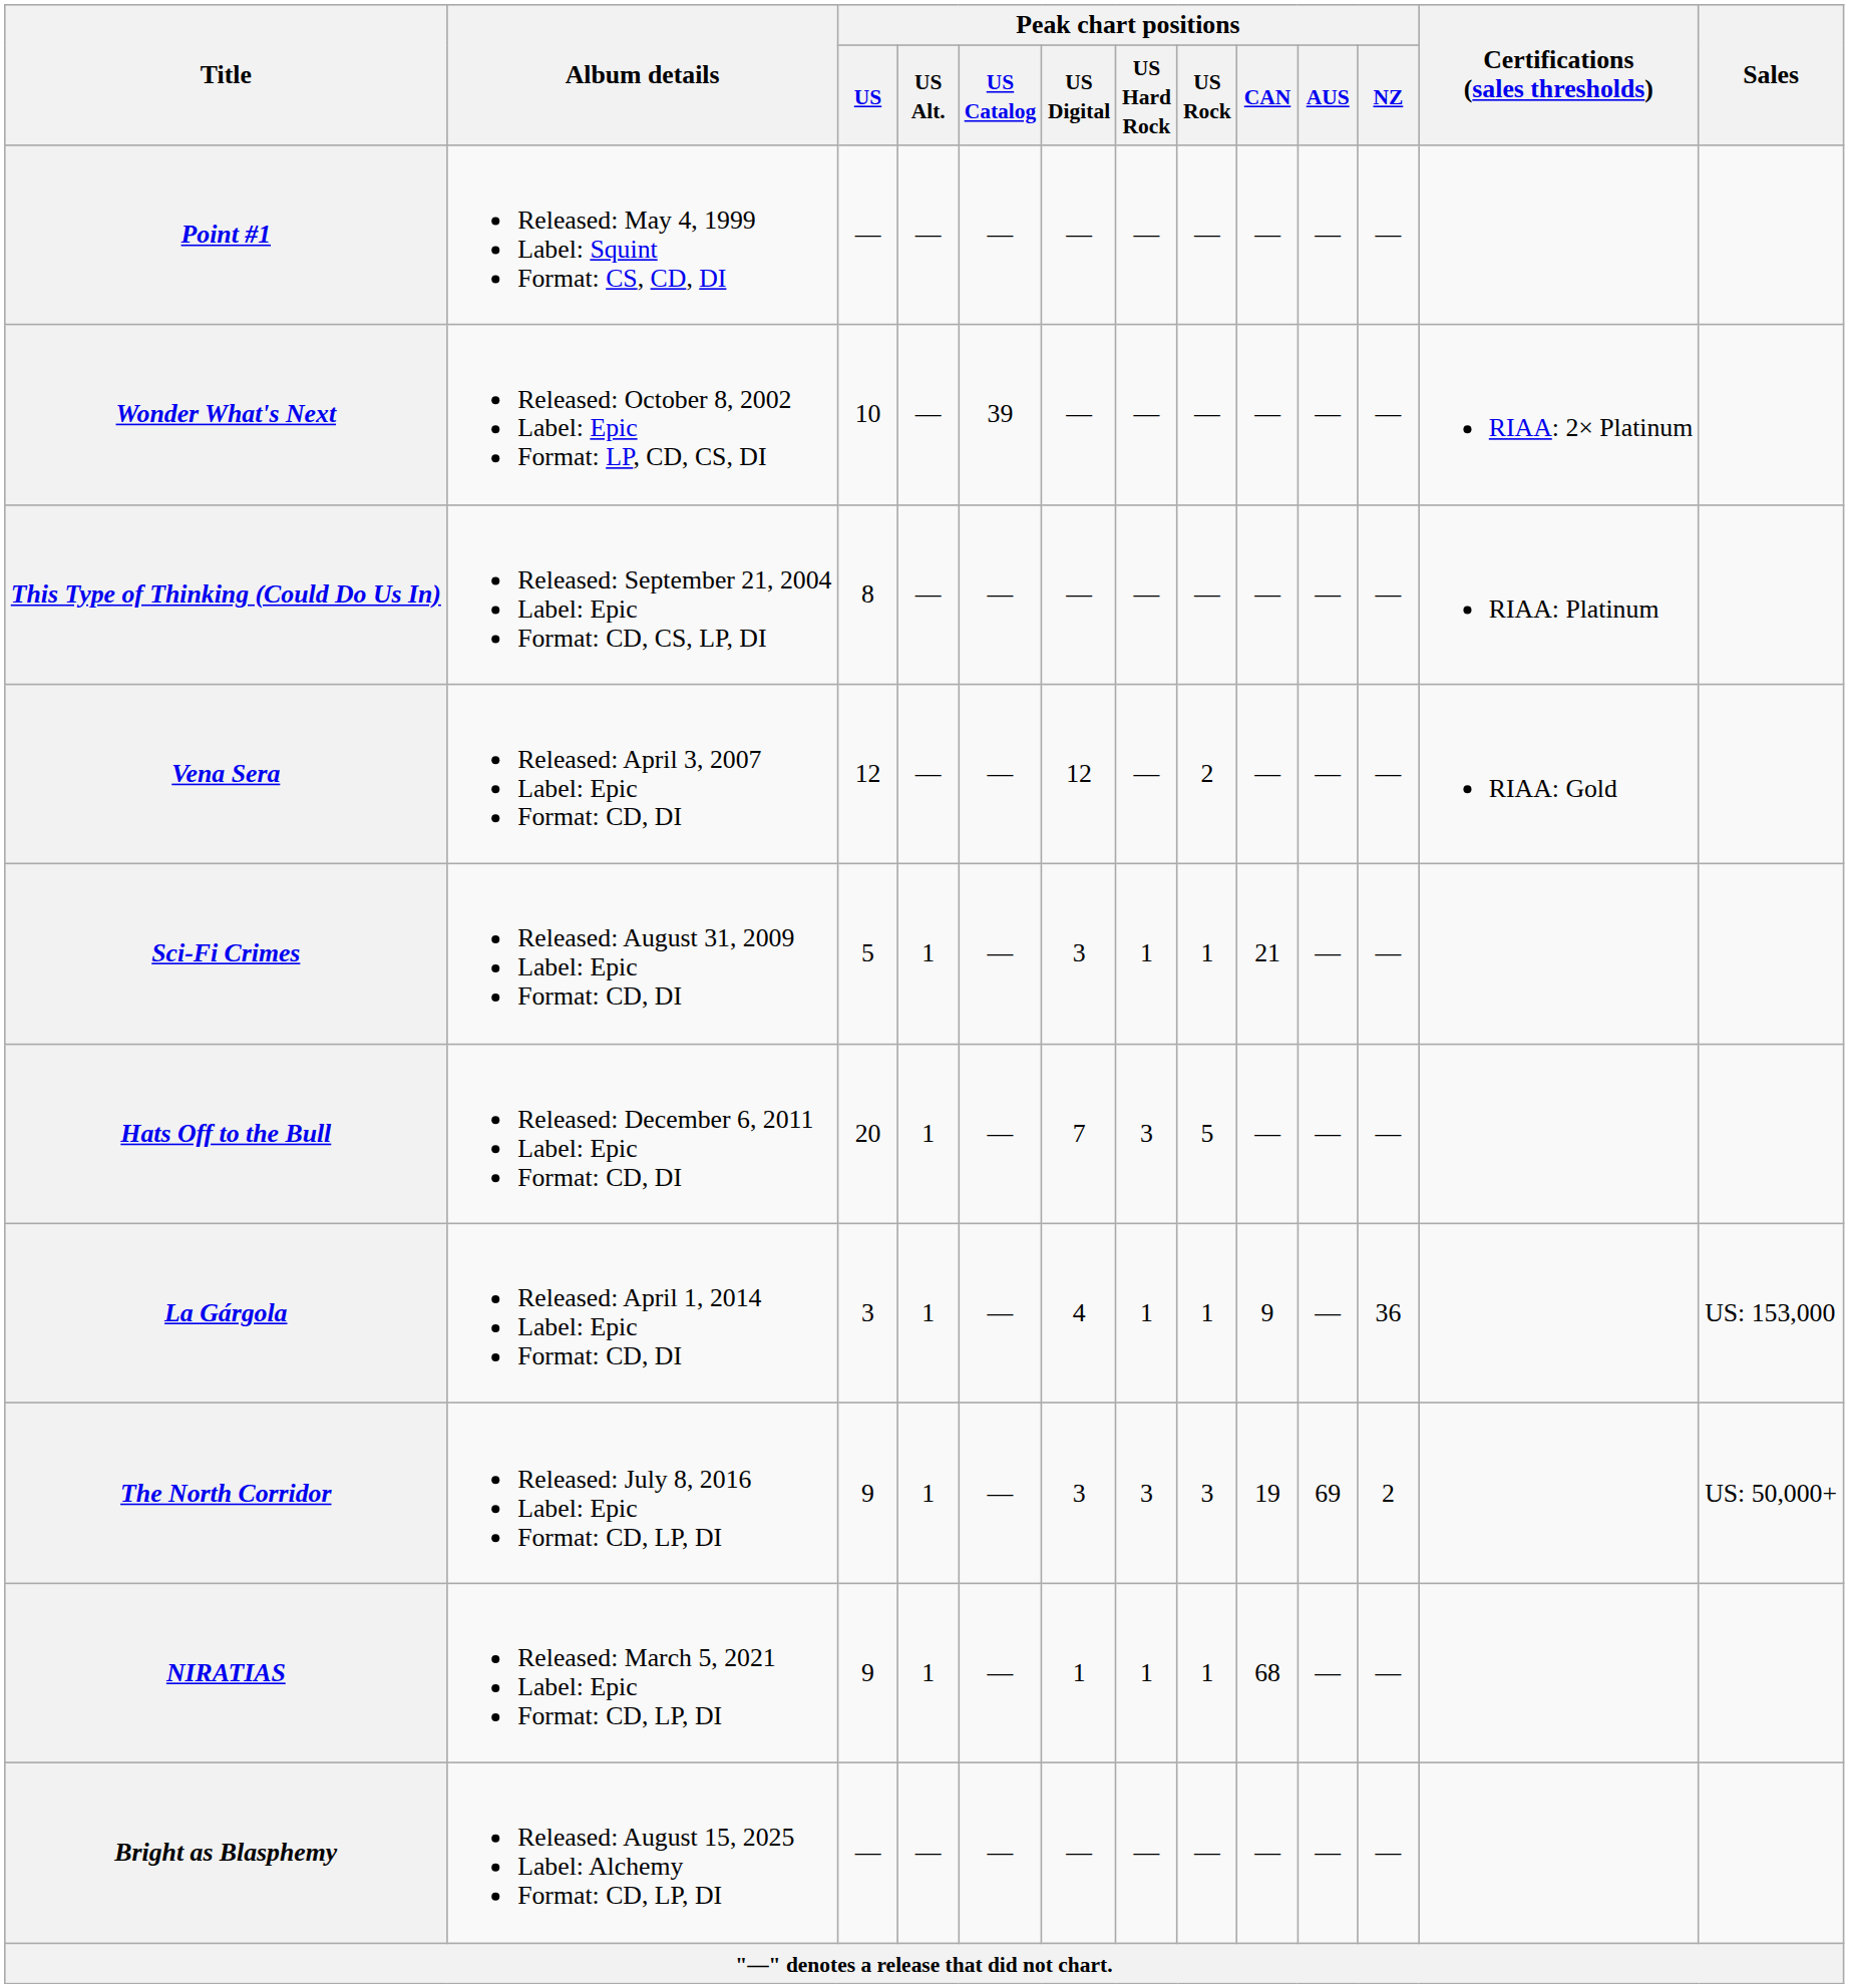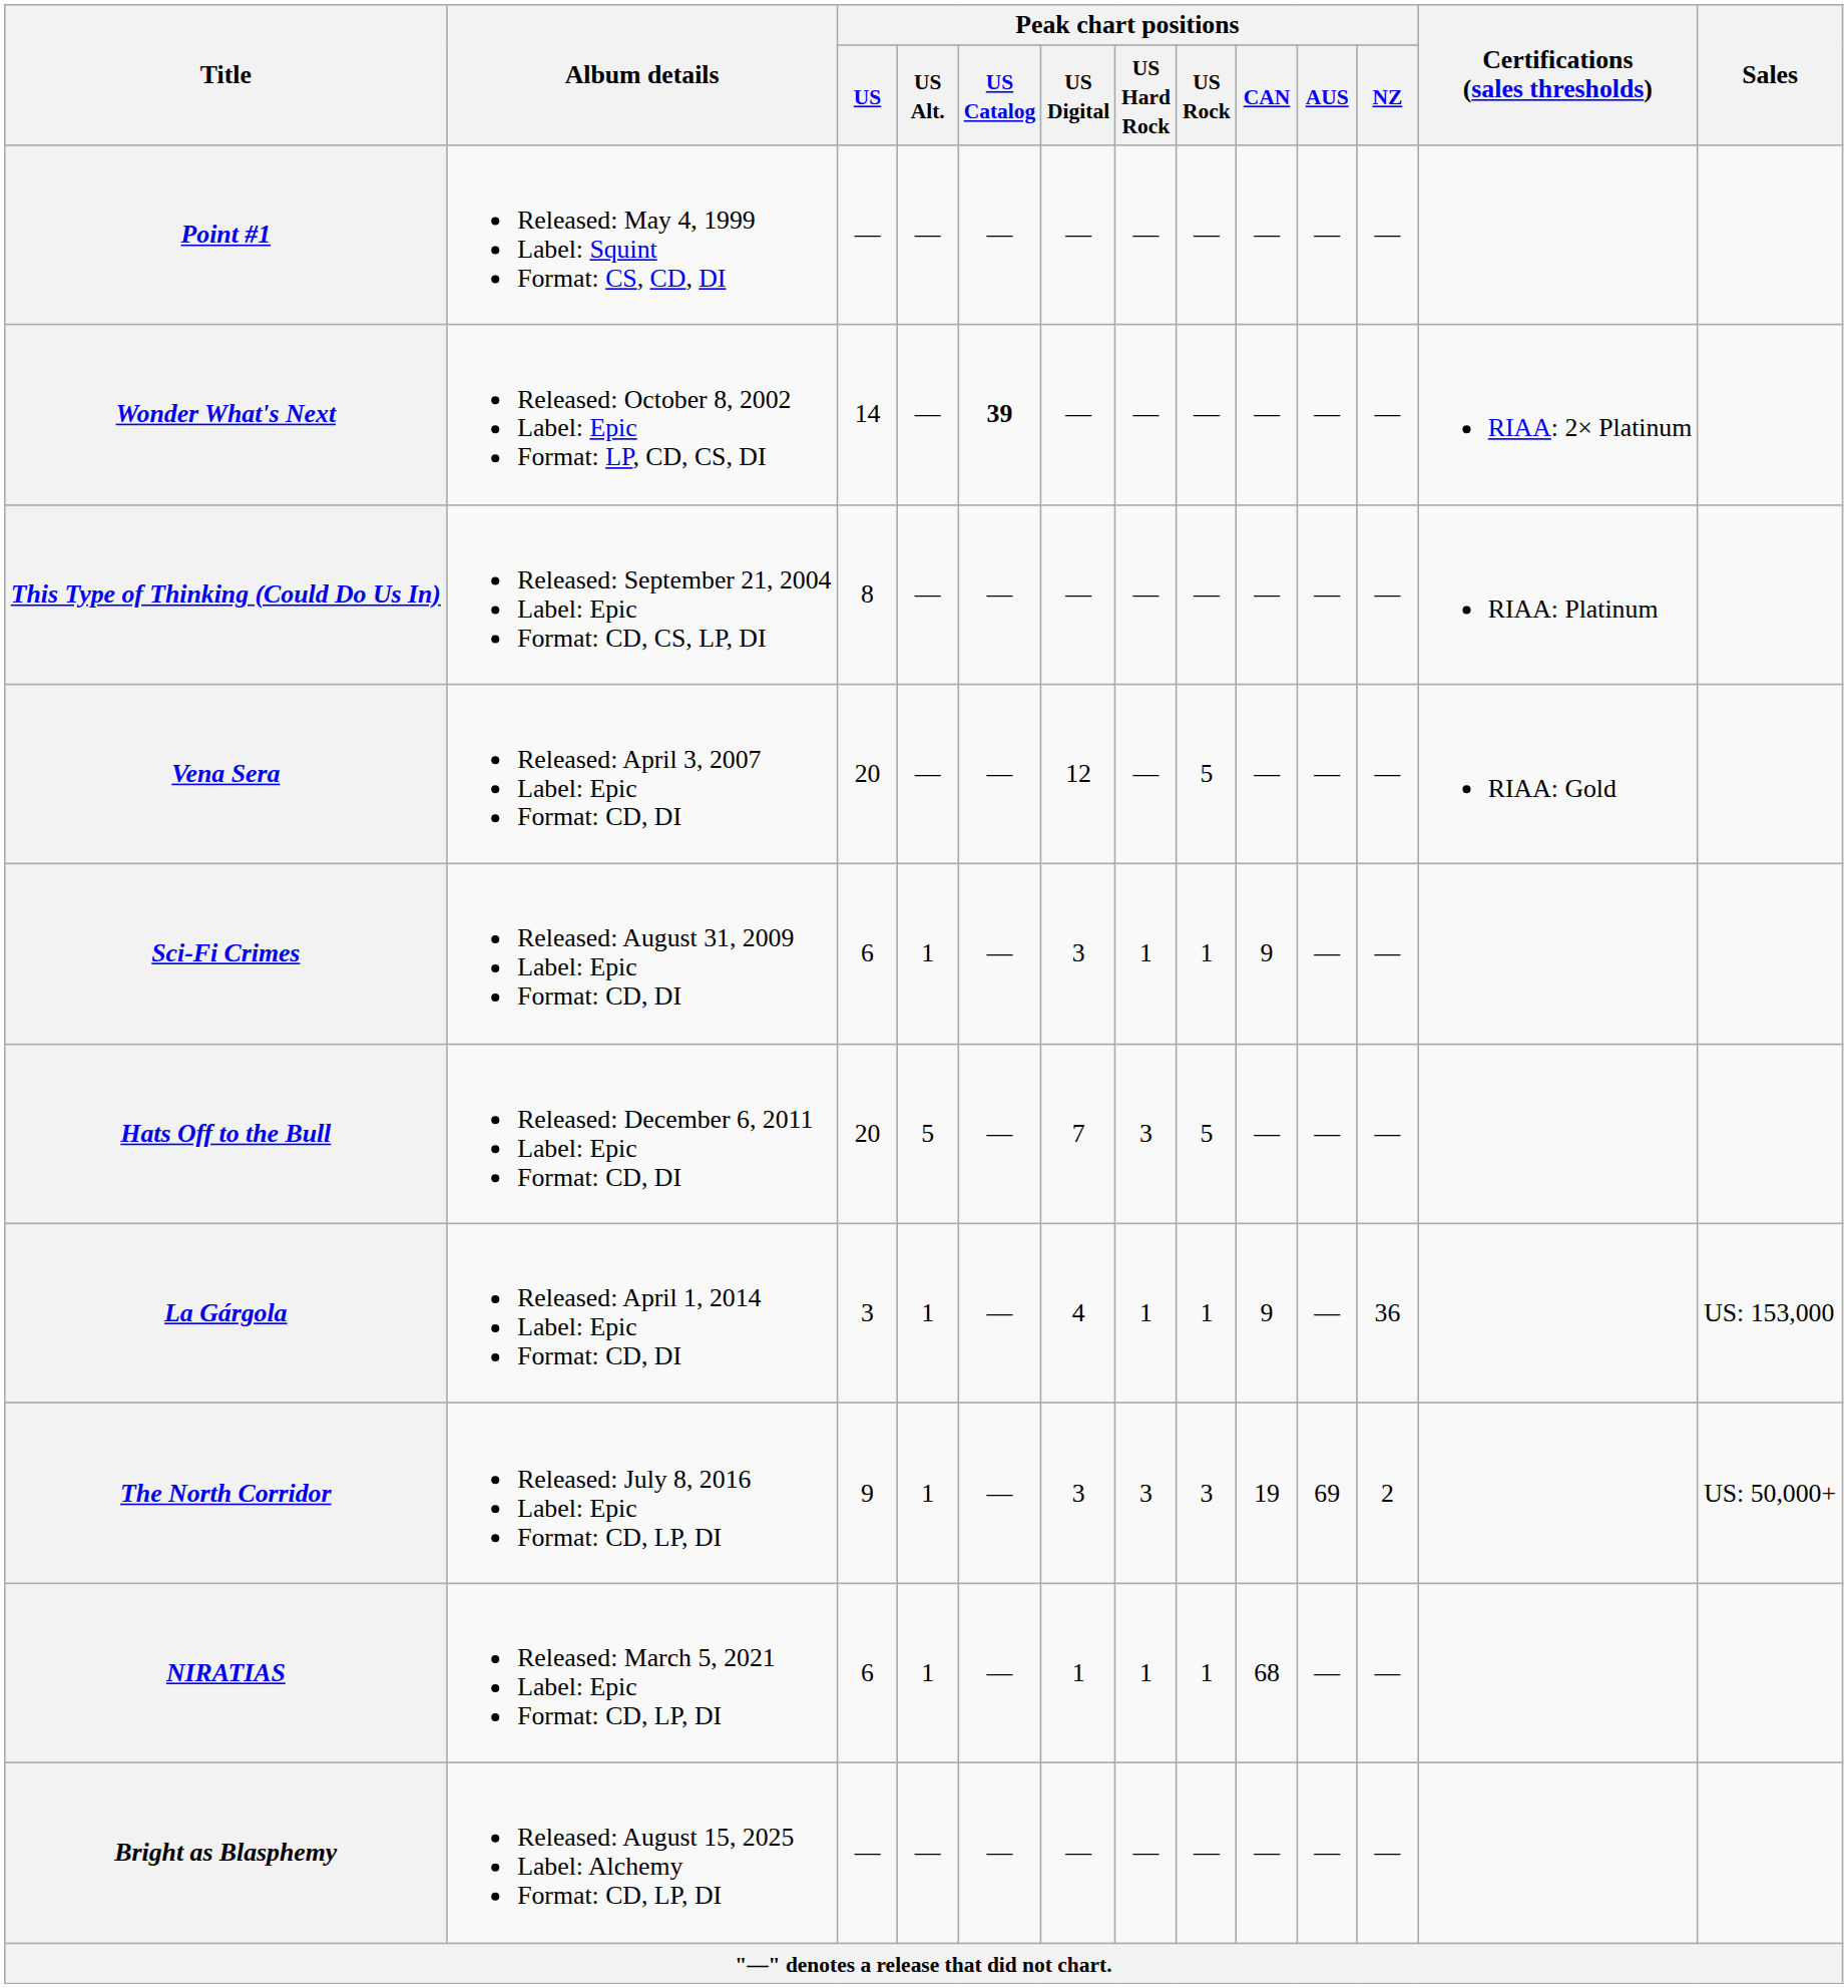Wonder What's Next | Peak chart positions / US: 10 -> 14
Wonder What's Next | Peak chart positions / US Catalog: normal -> bold
Vena Sera | Peak chart positions / US: 12 -> 20
Vena Sera | Peak chart positions / US Rock: 2 -> 5
Sci-Fi Crimes | Peak chart positions / US: 5 -> 6
Sci-Fi Crimes | Peak chart positions / CAN: 21 -> 9
Hats Off to the Bull | Peak chart positions / US Alt.: 1 -> 5
NIRATIAS | Peak chart positions / US: 9 -> 6
